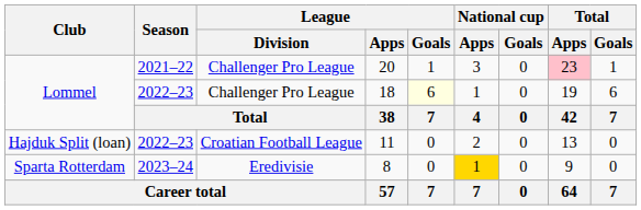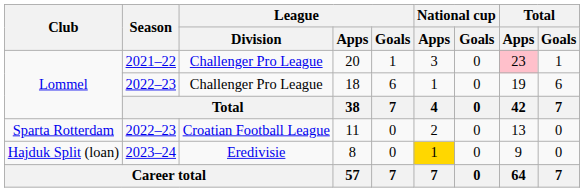18 | League / Goals: lightyellow background -> no background
11 | Club: Hajduk Split (loan) -> Sparta Rotterdam
8 | Club: Sparta Rotterdam -> Hajduk Split (loan)
